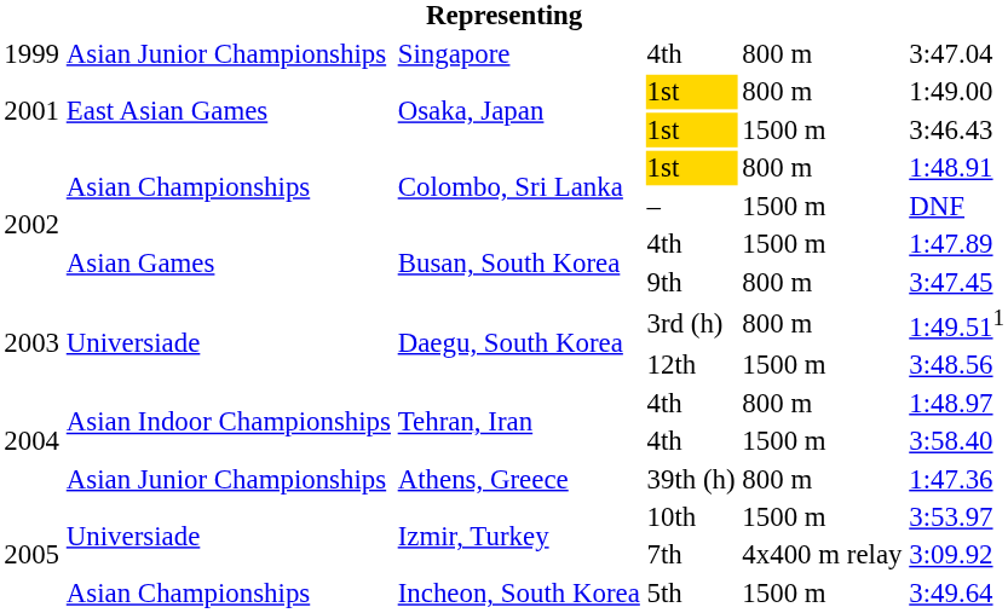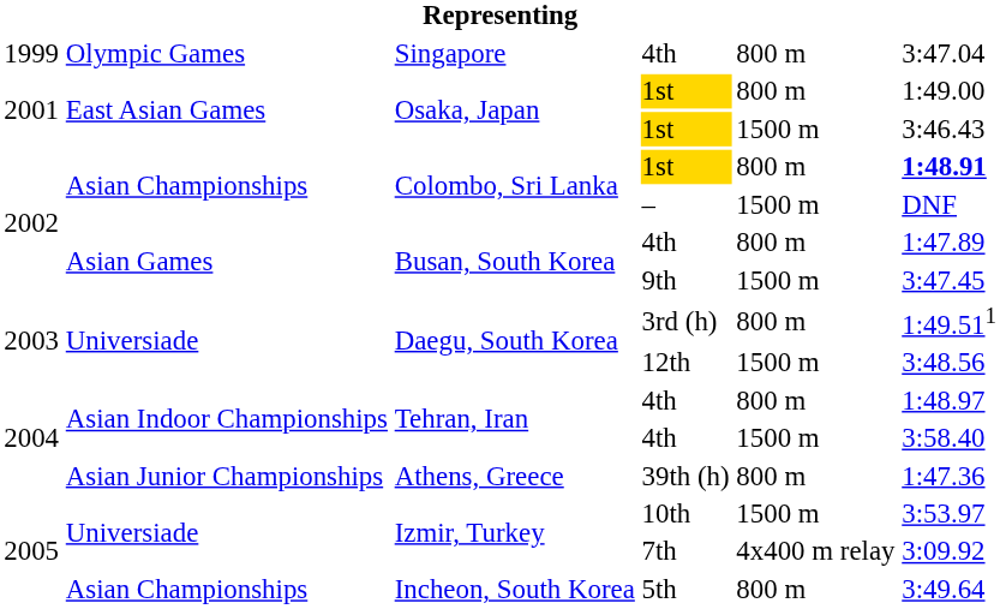Singapore / 4th | column 2: Asian Junior Championships -> Olympic Games
Colombo, Sri Lanka / 1st | column 6: normal -> bold
Busan, South Korea / 4th | column 5: 1500 m -> 800 m
9th | column 5: 800 m -> 1500 m
5th | column 5: 1500 m -> 800 m
